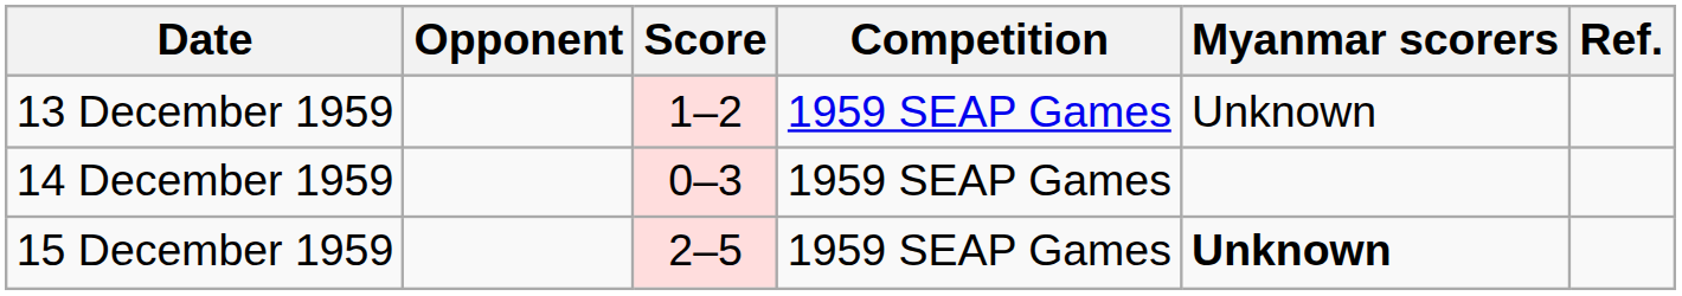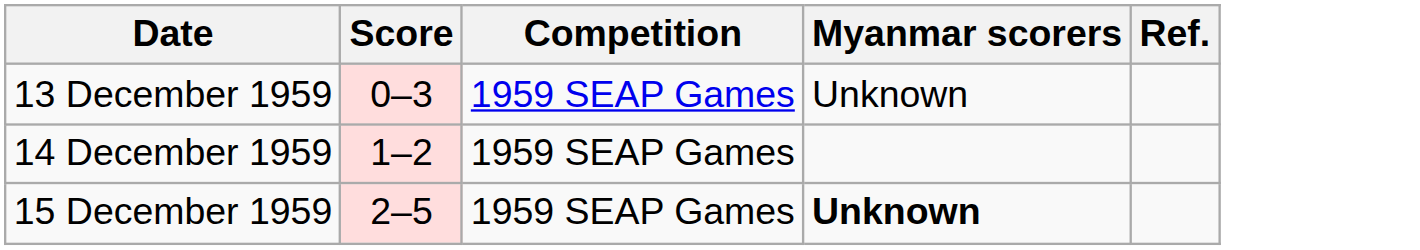- column: Opponent
13 December 1959 | Score: 1–2 -> 0–3
14 December 1959 | Score: 0–3 -> 1–2
